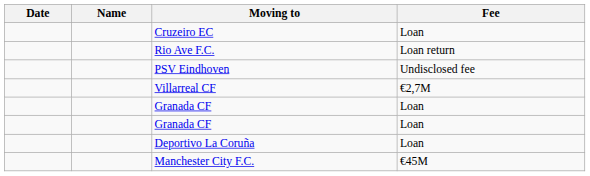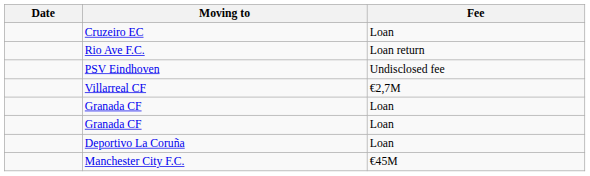- column: Name
